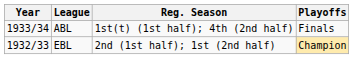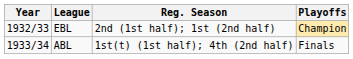rows swapped: EBL <-> ABL
